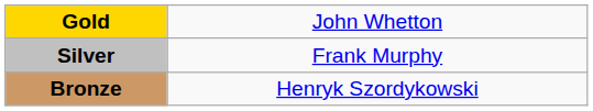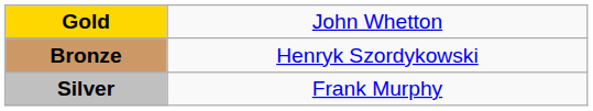rows swapped: Silver <-> Bronze
